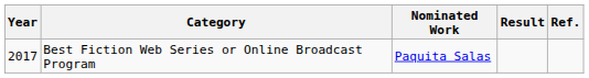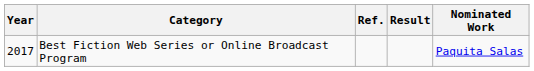columns swapped: Nominated Work <-> Ref.
